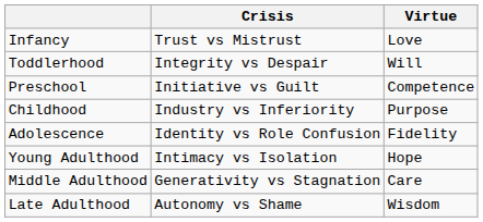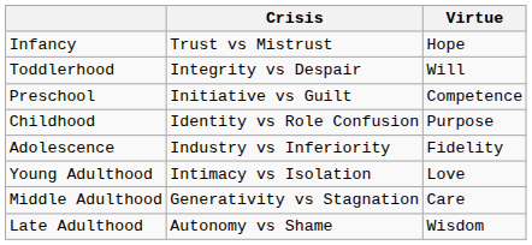Infancy | Virtue: Love -> Hope
Childhood | Crisis: Industry vs Inferiority -> Identity vs Role Confusion
Adolescence | Crisis: Identity vs Role Confusion -> Industry vs Inferiority
Young Adulthood | Virtue: Hope -> Love
